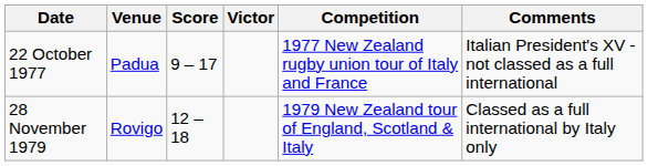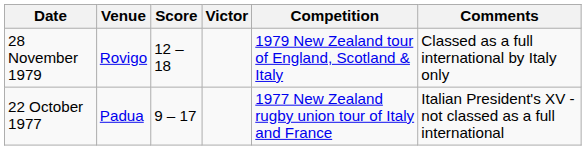rows swapped: 22 October 1977 <-> 28 November 1979
